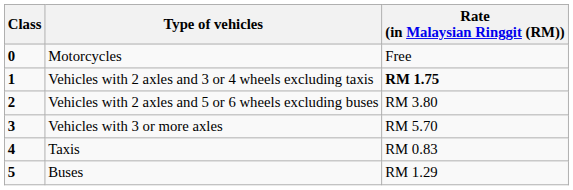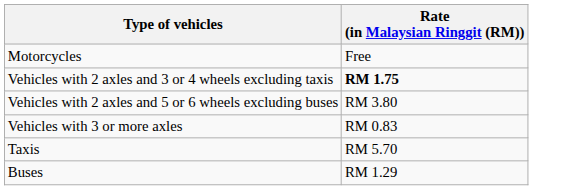- column: Class | 0 | 1 | 2 | 3 | 4 | 5
Vehicles with 3 or more axles | Rate (in Malaysian Ringgit (RM)): RM 5.70 -> RM 0.83
Taxis | Rate (in Malaysian Ringgit (RM)): RM 0.83 -> RM 5.70
